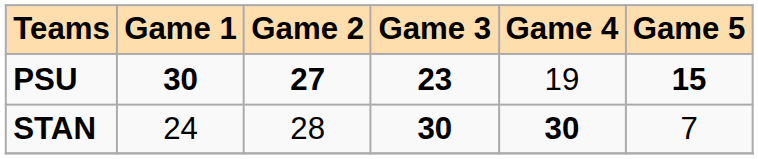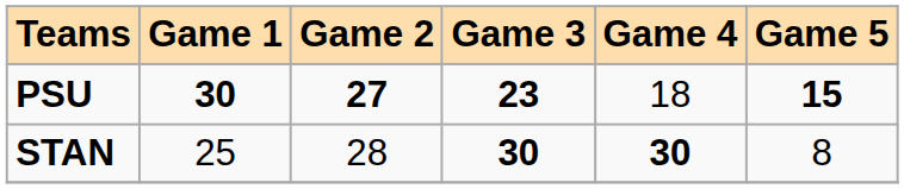PSU | Game 4: 19 -> 18
STAN | Game 1: 24 -> 25
STAN | Game 5: 7 -> 8
